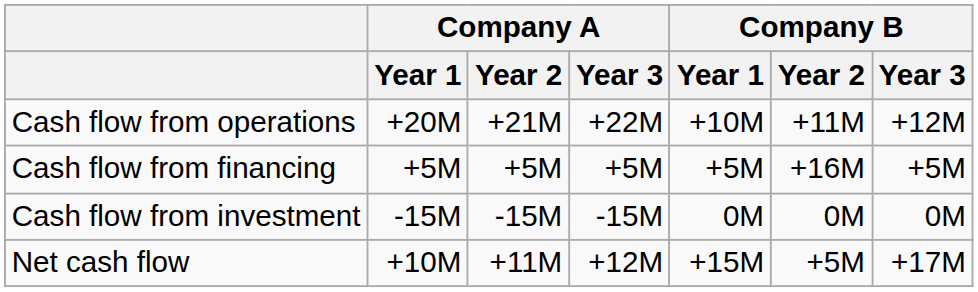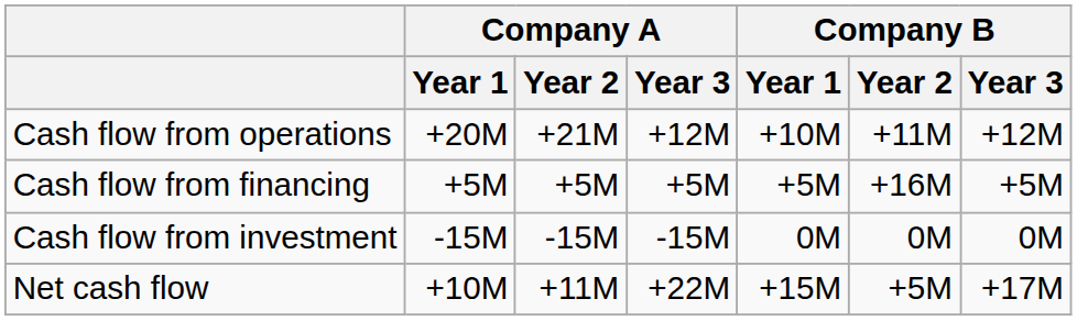Cash flow from operations | Company A / Year 3: +22M -> +12M
Net cash flow | Company A / Year 3: +12M -> +22M
